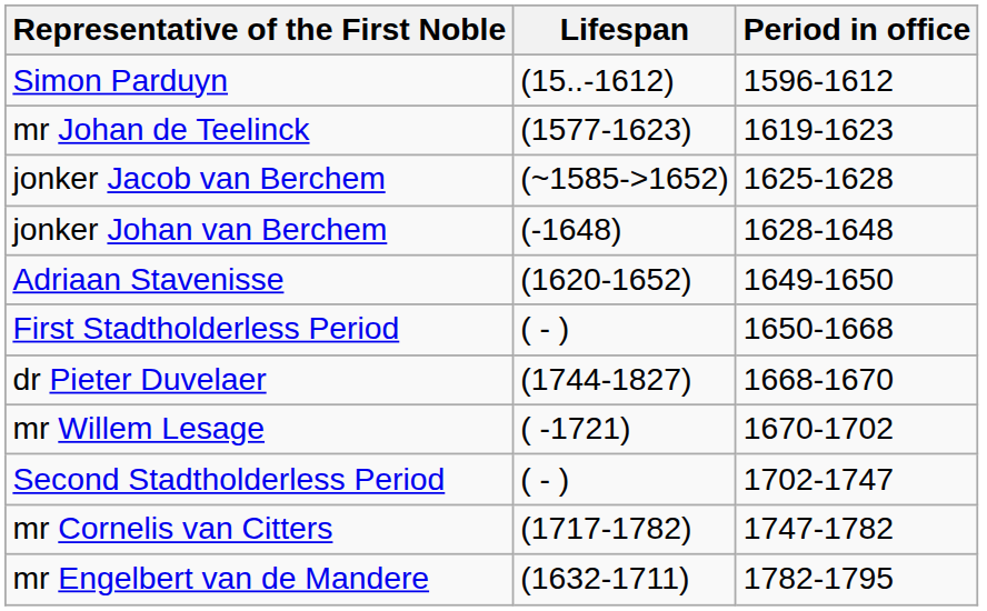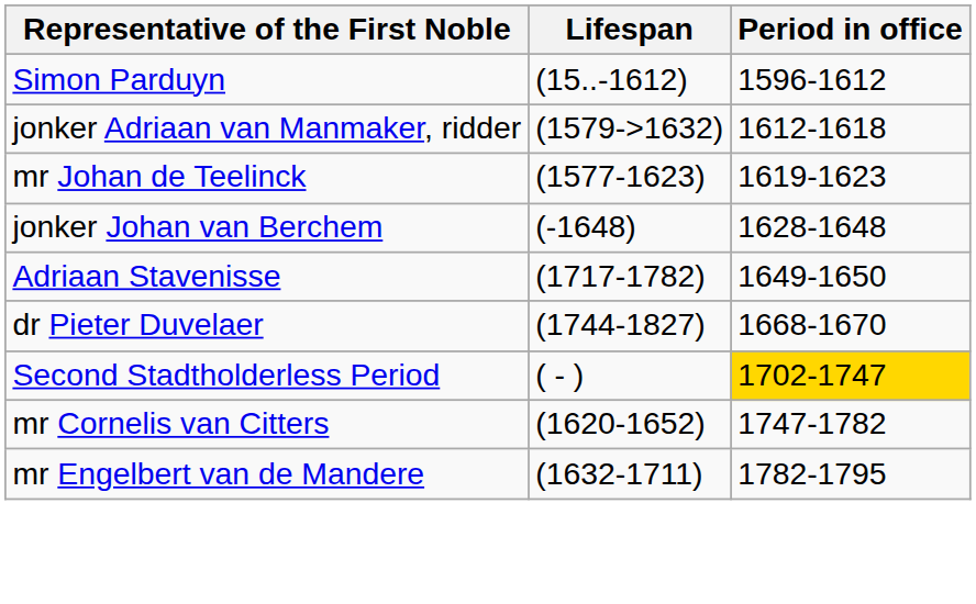+ row: jonker Adriaan van Manmaker, ridder | (1579->1632) | 1612-1618
- row: jonker Jacob van Berchem | (~1585->1652) | 1625-1628
Adriaan Stavenisse | Lifespan: (1620-1652) -> (1717-1782)
- row: First Stadtholderless Period | ( - ) | 1650-1668
- row: mr Willem Lesage | ( -1721) | 1670-1702
Second Stadtholderless Period | Period in office: no background -> gold background
mr Cornelis van Citters | Lifespan: (1717-1782) -> (1620-1652)
